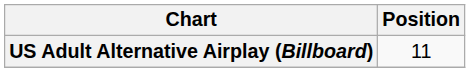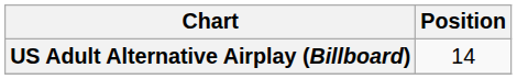US Adult Alternative Airplay (Billboard) | Position: 11 -> 14
